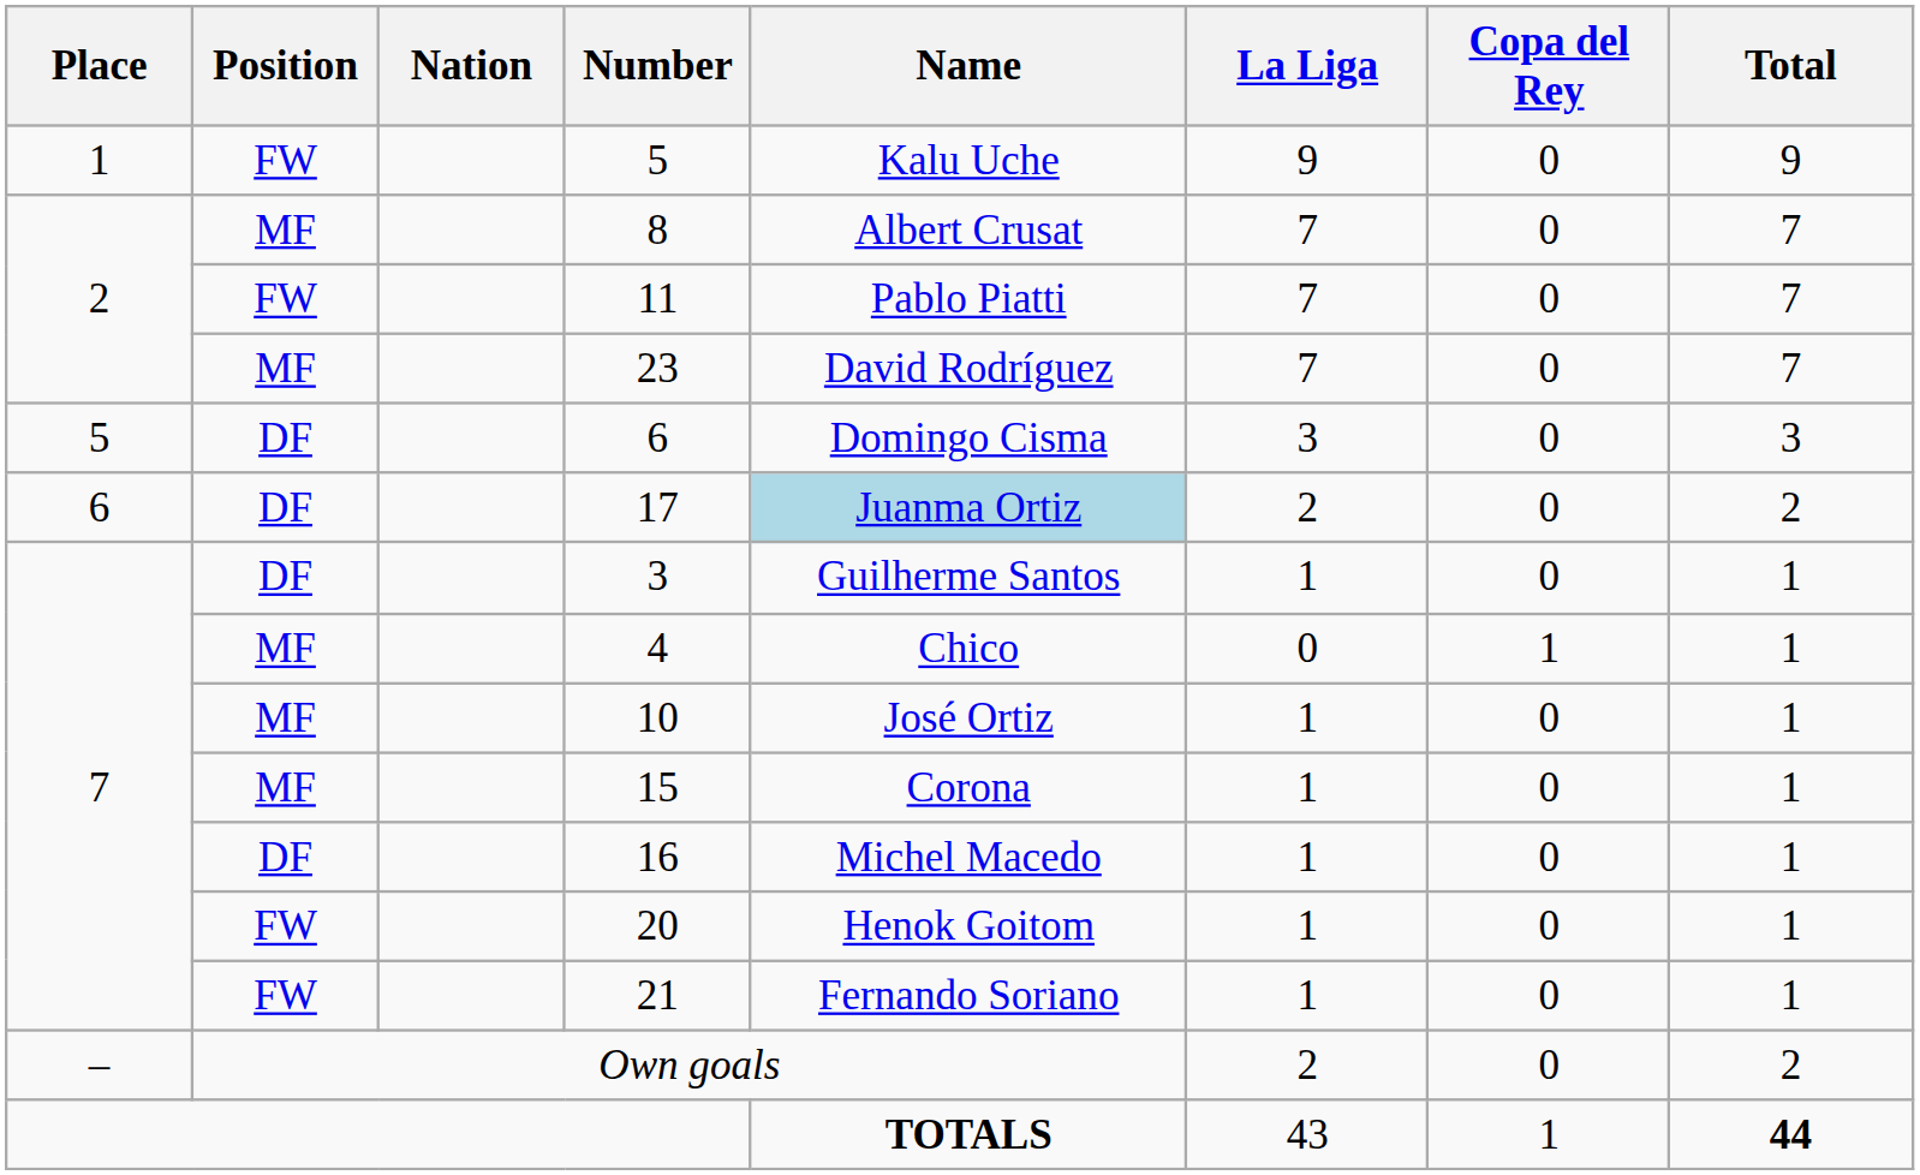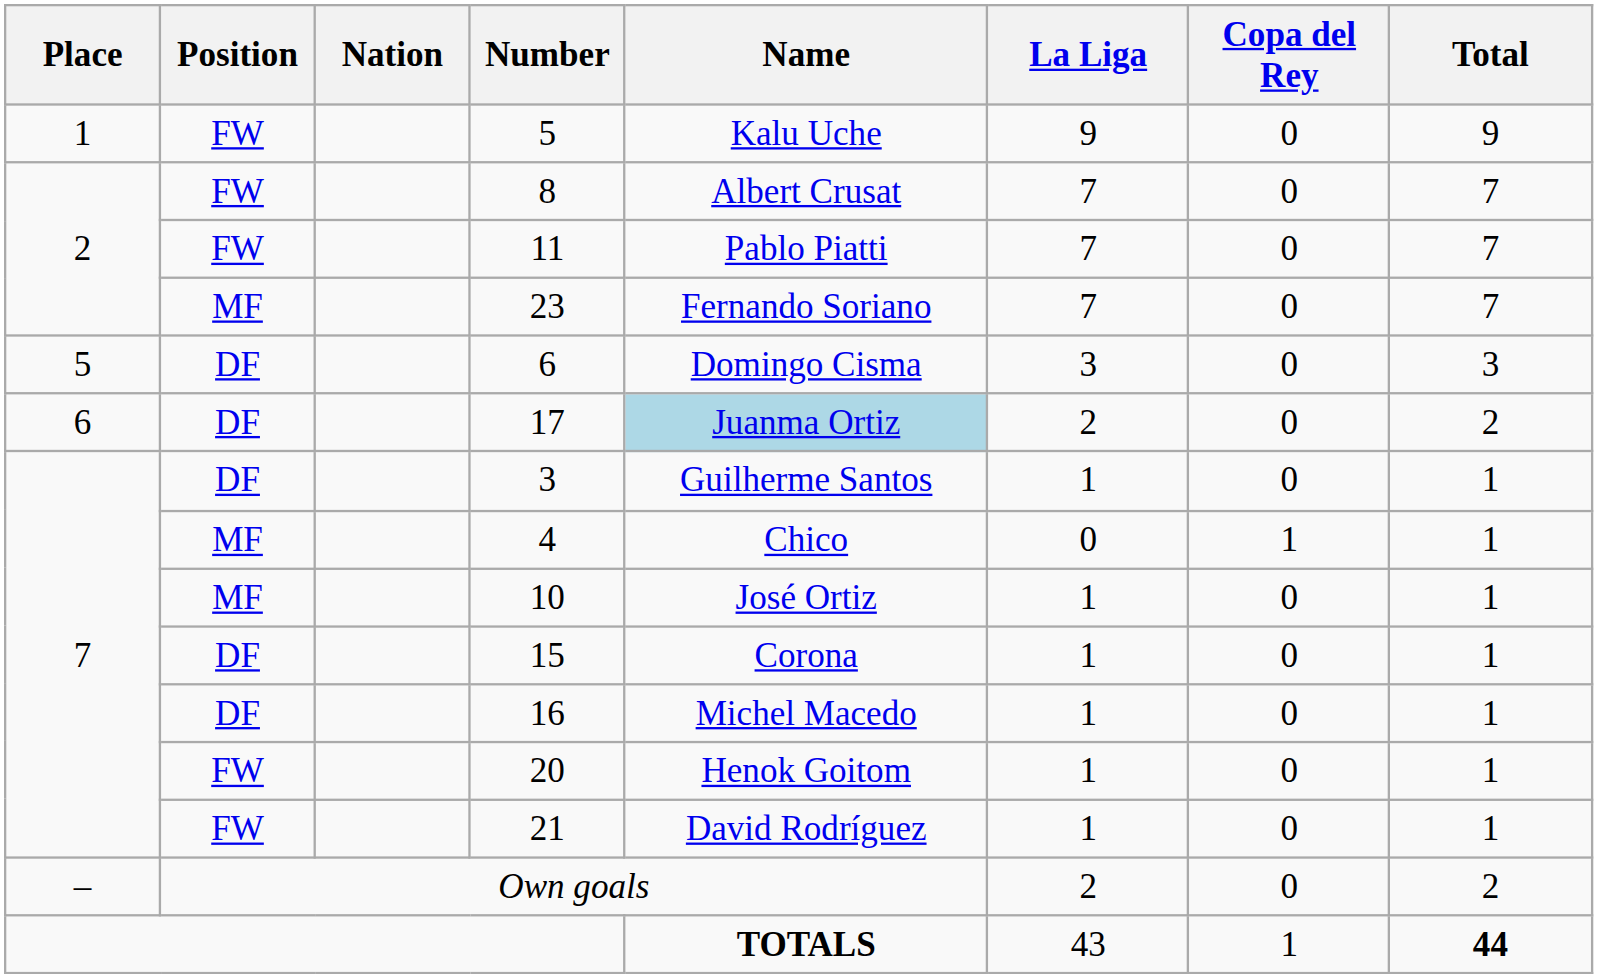8 | Position: MF -> FW
23 | Name: David Rodríguez -> Fernando Soriano
15 | Position: MF -> DF
21 | Name: Fernando Soriano -> David Rodríguez
